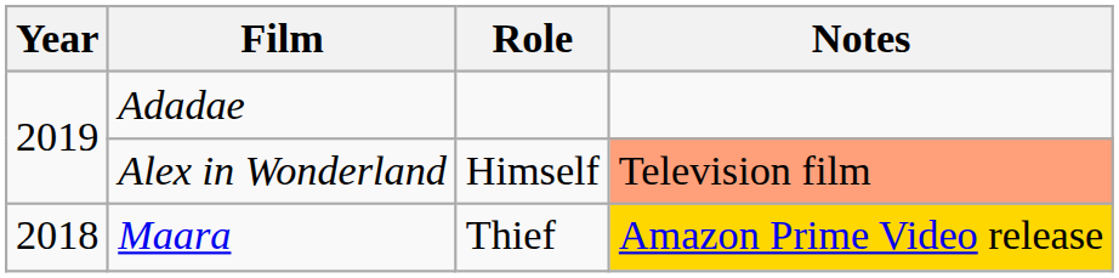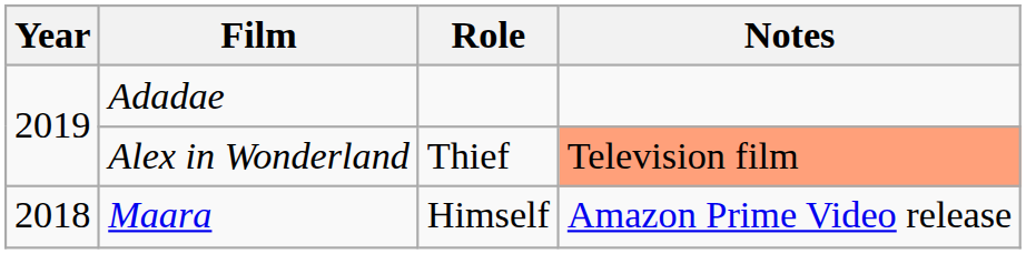Alex in Wonderland | Role: Himself -> Thief
Maara | Role: Thief -> Himself
Maara | Notes: gold background -> no background
